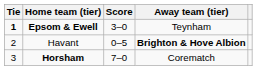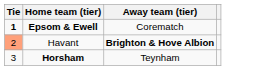- column: Score | 3–0 | 0–5 | 7–0
Epsom & Ewell | Away team (tier): Teynham -> Corematch
Havant | Tie: no background -> lightsalmon background
Horsham | Away team (tier): Corematch -> Teynham
